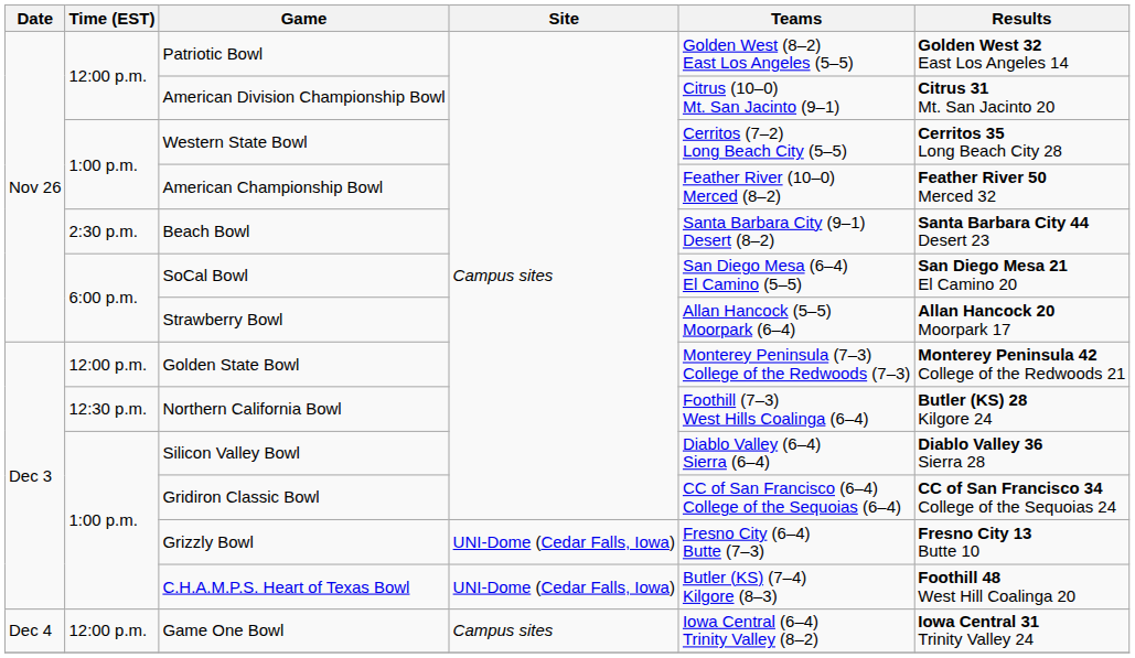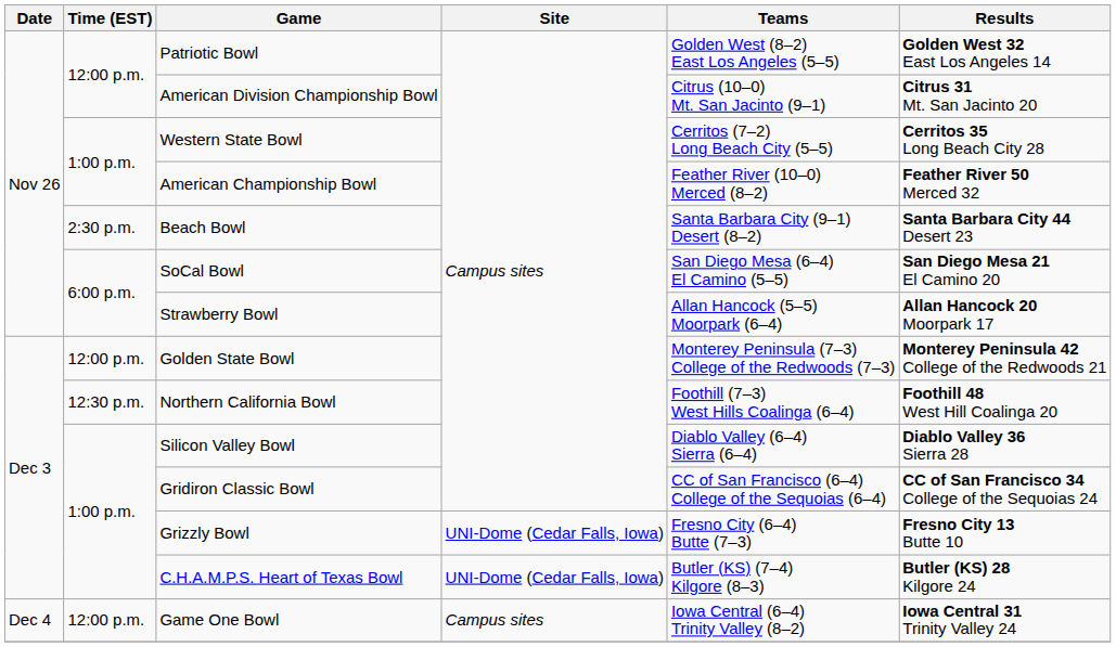Northern California Bowl | Results: Butler (KS) 28 Kilgore 24 -> Foothill 48 West Hill Coalinga 20
C.H.A.M.P.S. Heart of Texas Bowl | Results: Foothill 48 West Hill Coalinga 20 -> Butler (KS) 28 Kilgore 24
